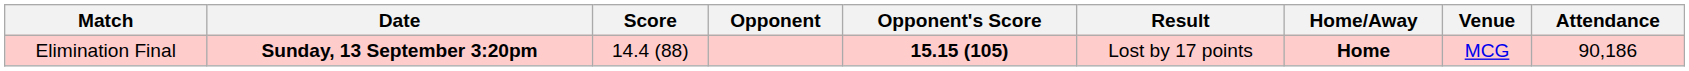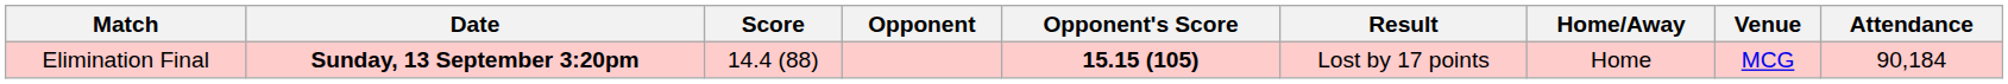Elimination Final | Home/Away: bold -> normal
Elimination Final | Attendance: 90,186 -> 90,184
